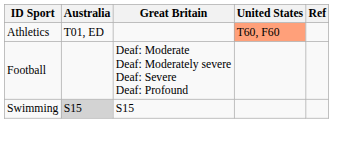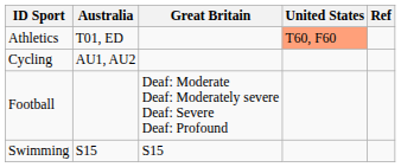+ row: Cycling | AU1, AU2
Swimming | Australia: lightgrey background -> no background
